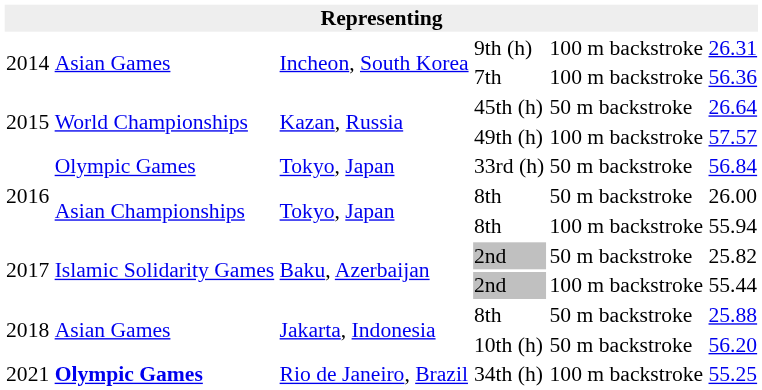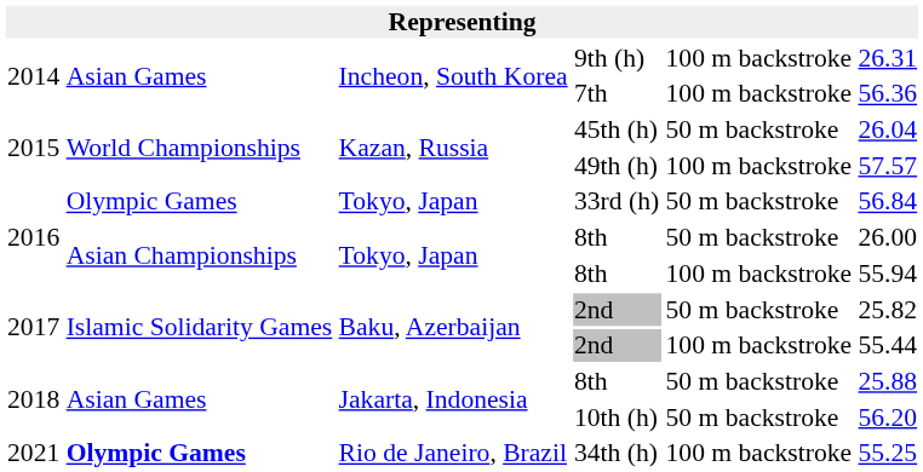45th (h) | column 6: 26.64 -> 26.04
